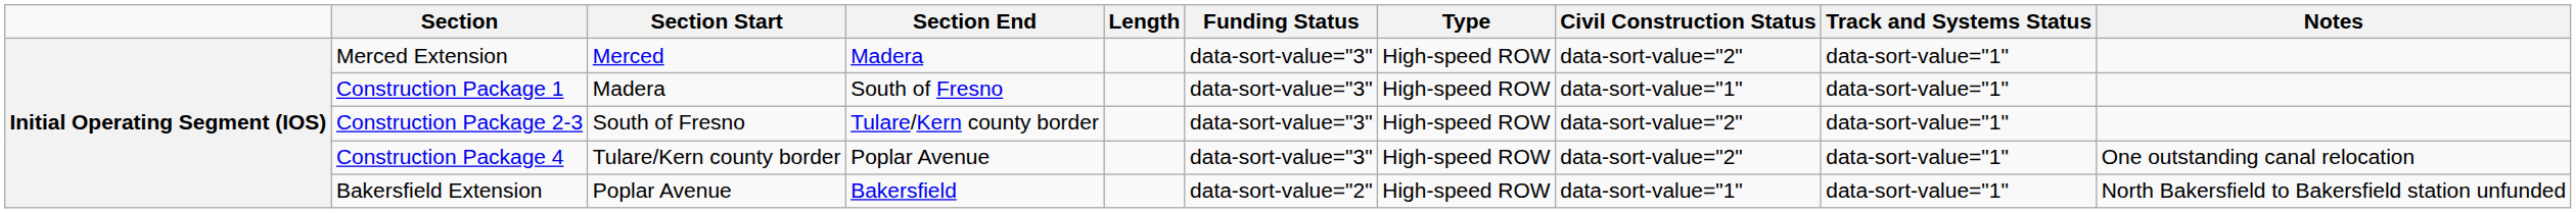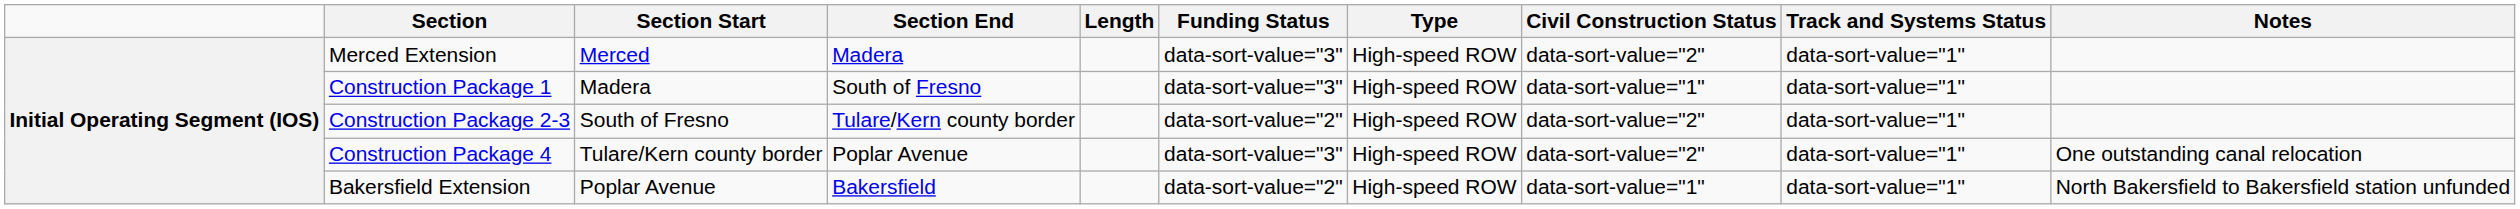Construction Package 2-3 | Funding Status: data-sort-value="3" -> data-sort-value="2"
